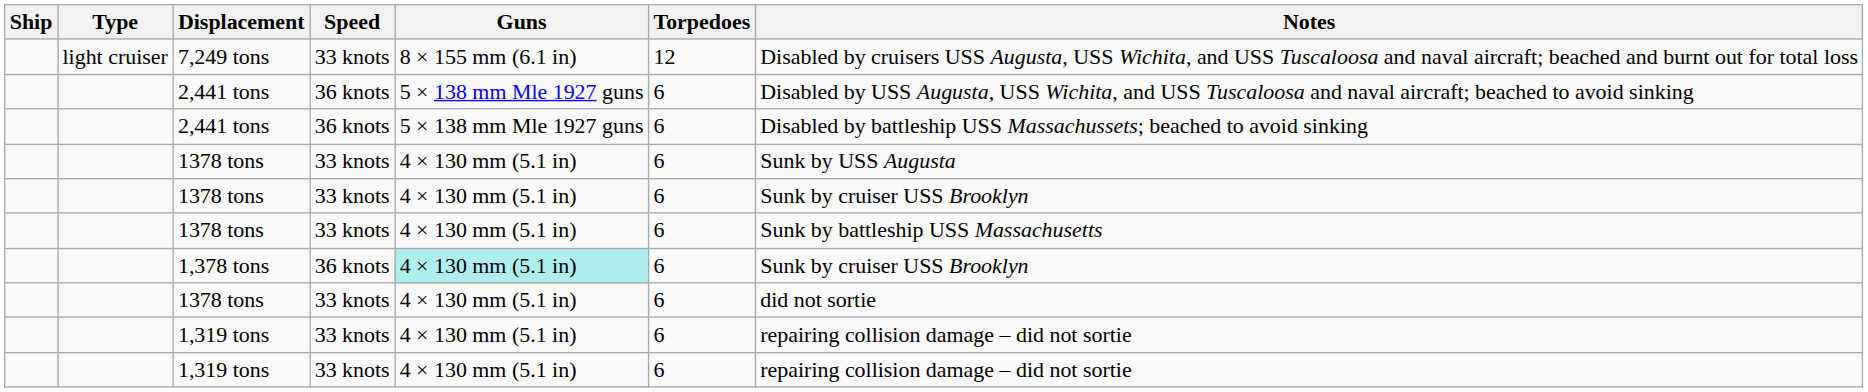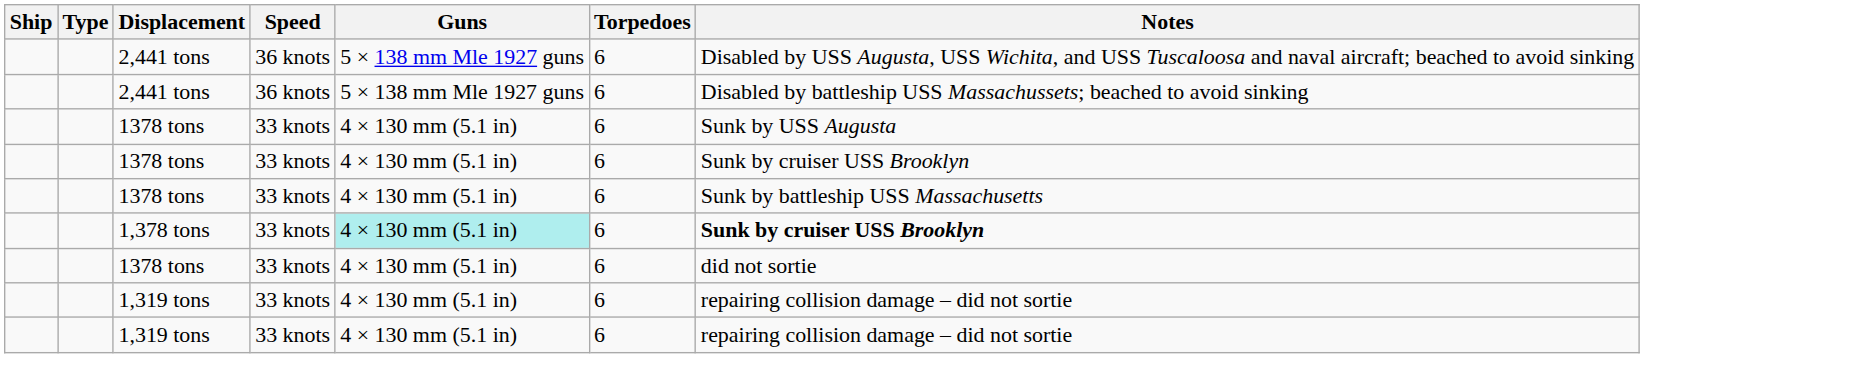- row: light cruiser | 7,249 tons | 33 knots | 8 × 155 mm (6.1 in) | 12 | Disabled by cruisers USS Augusta, USS Wichita, and USS Tuscaloosa and naval aircraft; beached and burnt out for total loss
1,378 tons | Speed: 36 knots -> 33 knots
1,378 tons | Notes: normal -> bold
